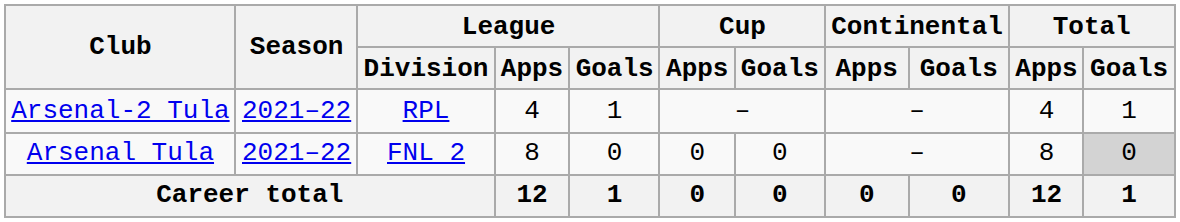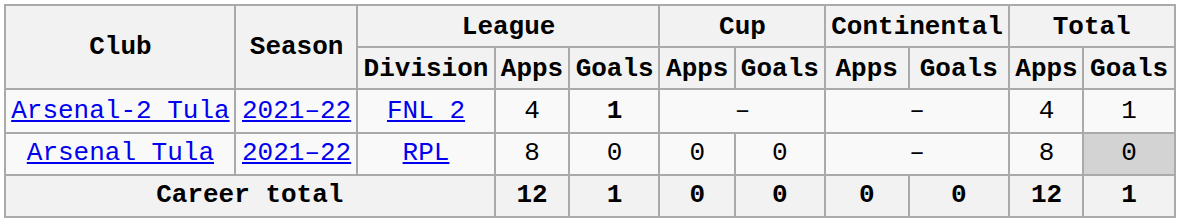Arsenal-2 Tula | League / Division: RPL -> FNL 2
Arsenal-2 Tula | League / Goals: normal -> bold
Arsenal Tula | League / Division: FNL 2 -> RPL
